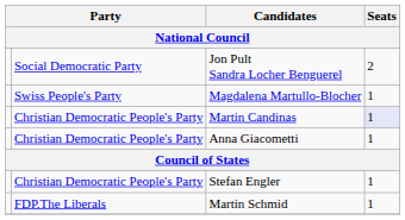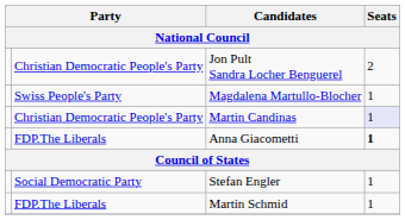Jon Pult Sandra Locher Benguerel | column 2: Social Democratic Party -> Christian Democratic People's Party
Anna Giacometti | column 2: Christian Democratic People's Party -> FDP.The Liberals
Anna Giacometti | Seats / National Council: normal -> bold
Stefan Engler | column 2: Christian Democratic People's Party -> Social Democratic Party
